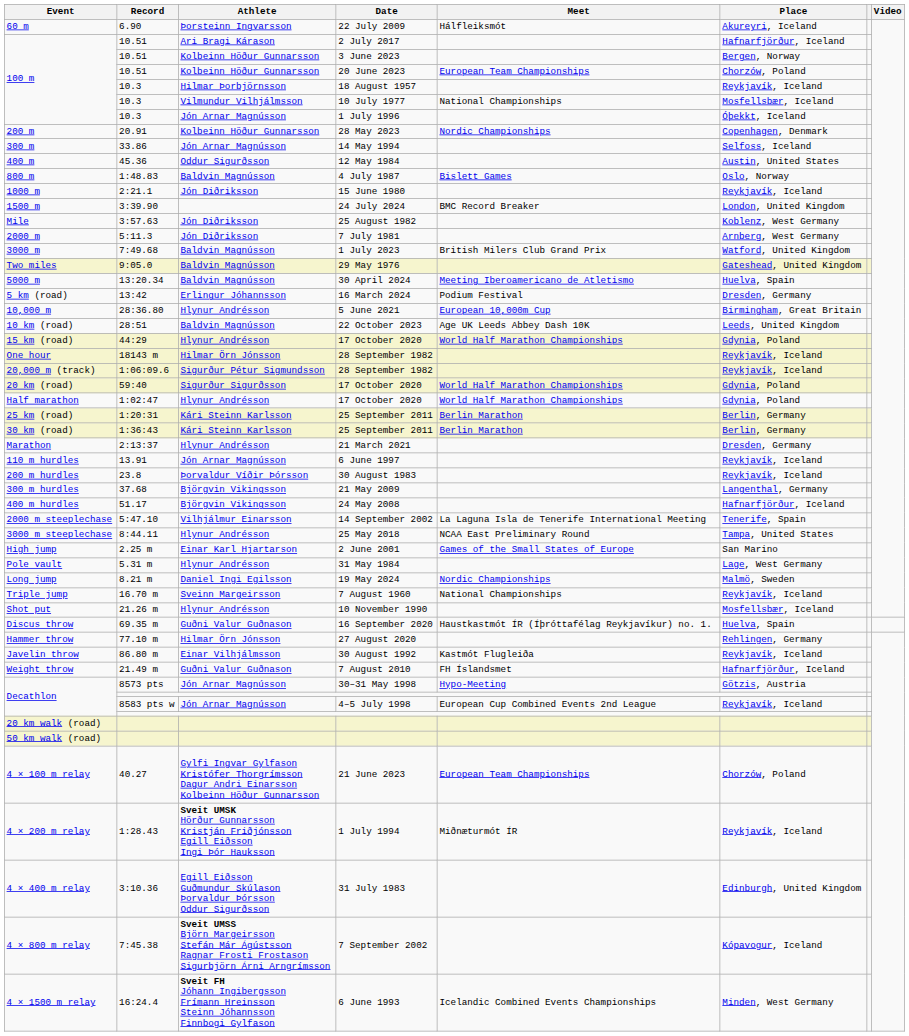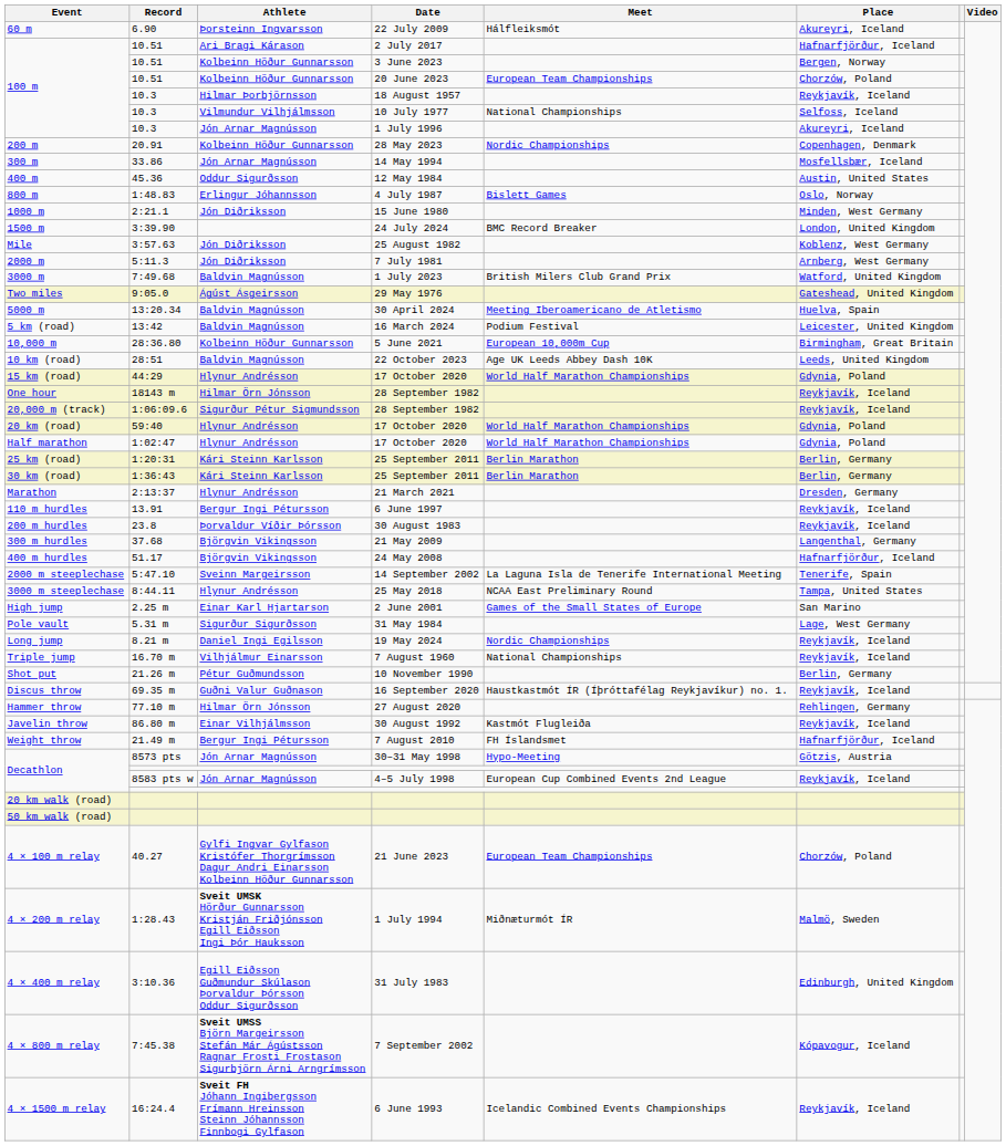10.3 / 10 July 1977 | Place: Mosfellsbær, Iceland -> Selfoss, Iceland
10.3 / 1 July 1996 | Place: Óþekkt, Iceland -> Akureyri, Iceland
33.86 | Place: Selfoss, Iceland -> Mosfellsbær, Iceland
1:48.83 | Athlete: Baldvin Magnússon -> Erlingur Jóhannsson
2:21.1 | Place: Reykjavík, Iceland -> Minden, West Germany
9:05.0 | Athlete: Baldvin Magnússon -> Ágúst Ásgeirsson
13:42 | Athlete: Erlingur Jóhannsson -> Baldvin Magnússon
13:42 | Place: Dresden, Germany -> Leicester, United Kingdom
28:36.80 | Athlete: Hlynur Andrésson -> Kolbeinn Höður Gunnarsson
59:40 | Athlete: Sigurður Sigurðsson -> Hlynur Andrésson
13.91 | Athlete: Jón Arnar Magnússon -> Bergur Ingi Pétursson
5:47.10 | Athlete: Vilhjálmur Einarsson -> Sveinn Margeirsson
5.31 m | Athlete: Hlynur Andrésson -> Sigurður Sigurðsson
8.21 m | Place: Malmö, Sweden -> Reykjavík, Iceland
16.70 m | Athlete: Sveinn Margeirsson -> Vilhjálmur Einarsson
21.26 m | Athlete: Hlynur Andrésson -> Pétur Guðmundsson
21.26 m | Place: Mosfellsbær, Iceland -> Berlin, Germany
69.35 m | Place: Huelva, Spain -> Reykjavík, Iceland
21.49 m | Athlete: Guðni Valur Guðnason -> Bergur Ingi Pétursson
1:28.43 | Place: Reykjavík, Iceland -> Malmö, Sweden
16:24.4 | Place: Minden, West Germany -> Reykjavík, Iceland
